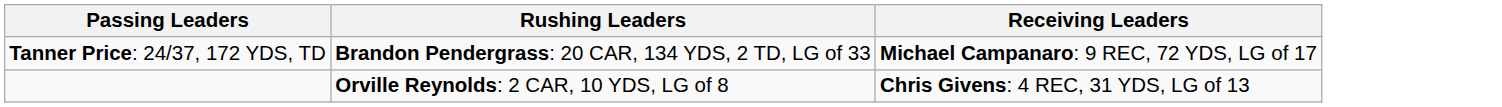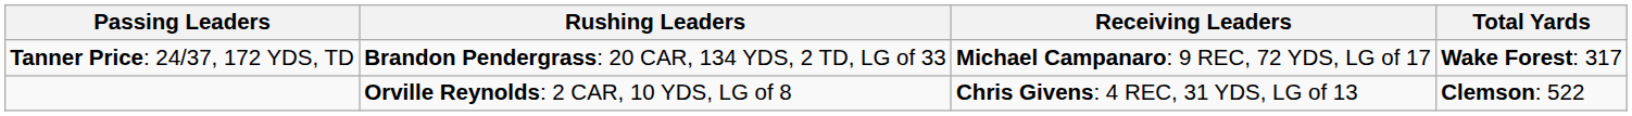+ column: Total Yards | Wake Forest: 317 | Clemson: 522
